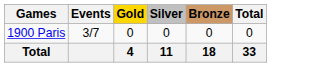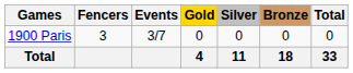+ column: Fencers | 3
